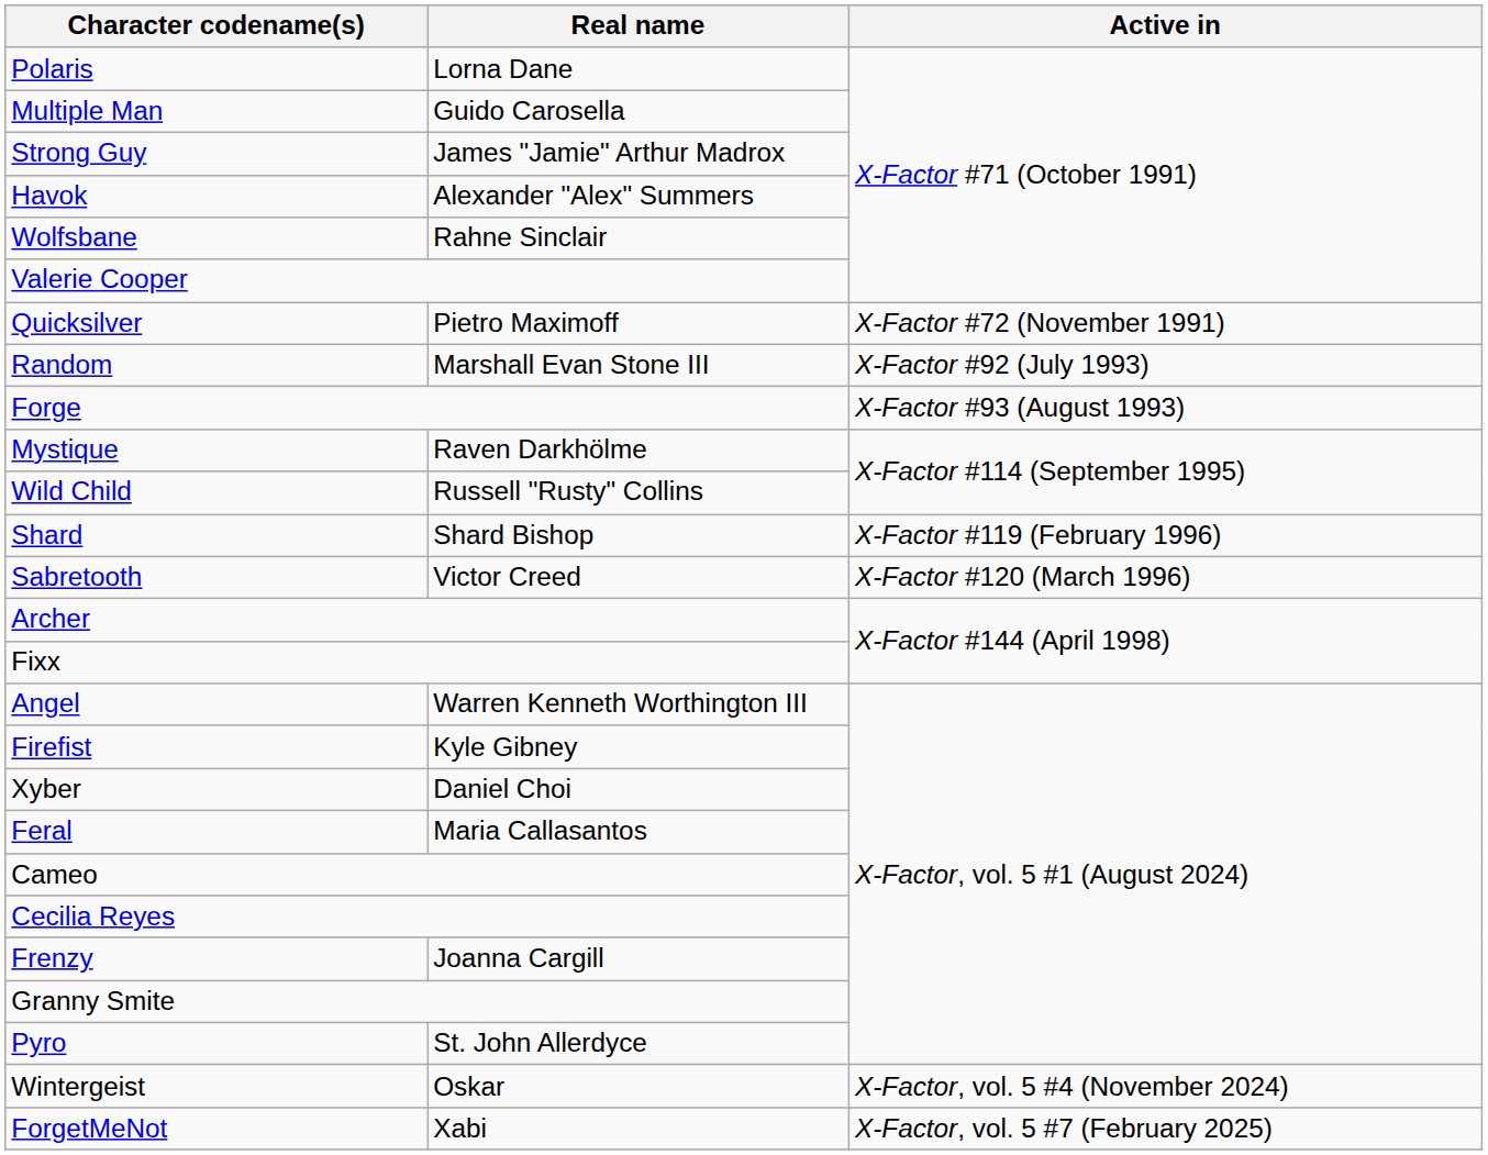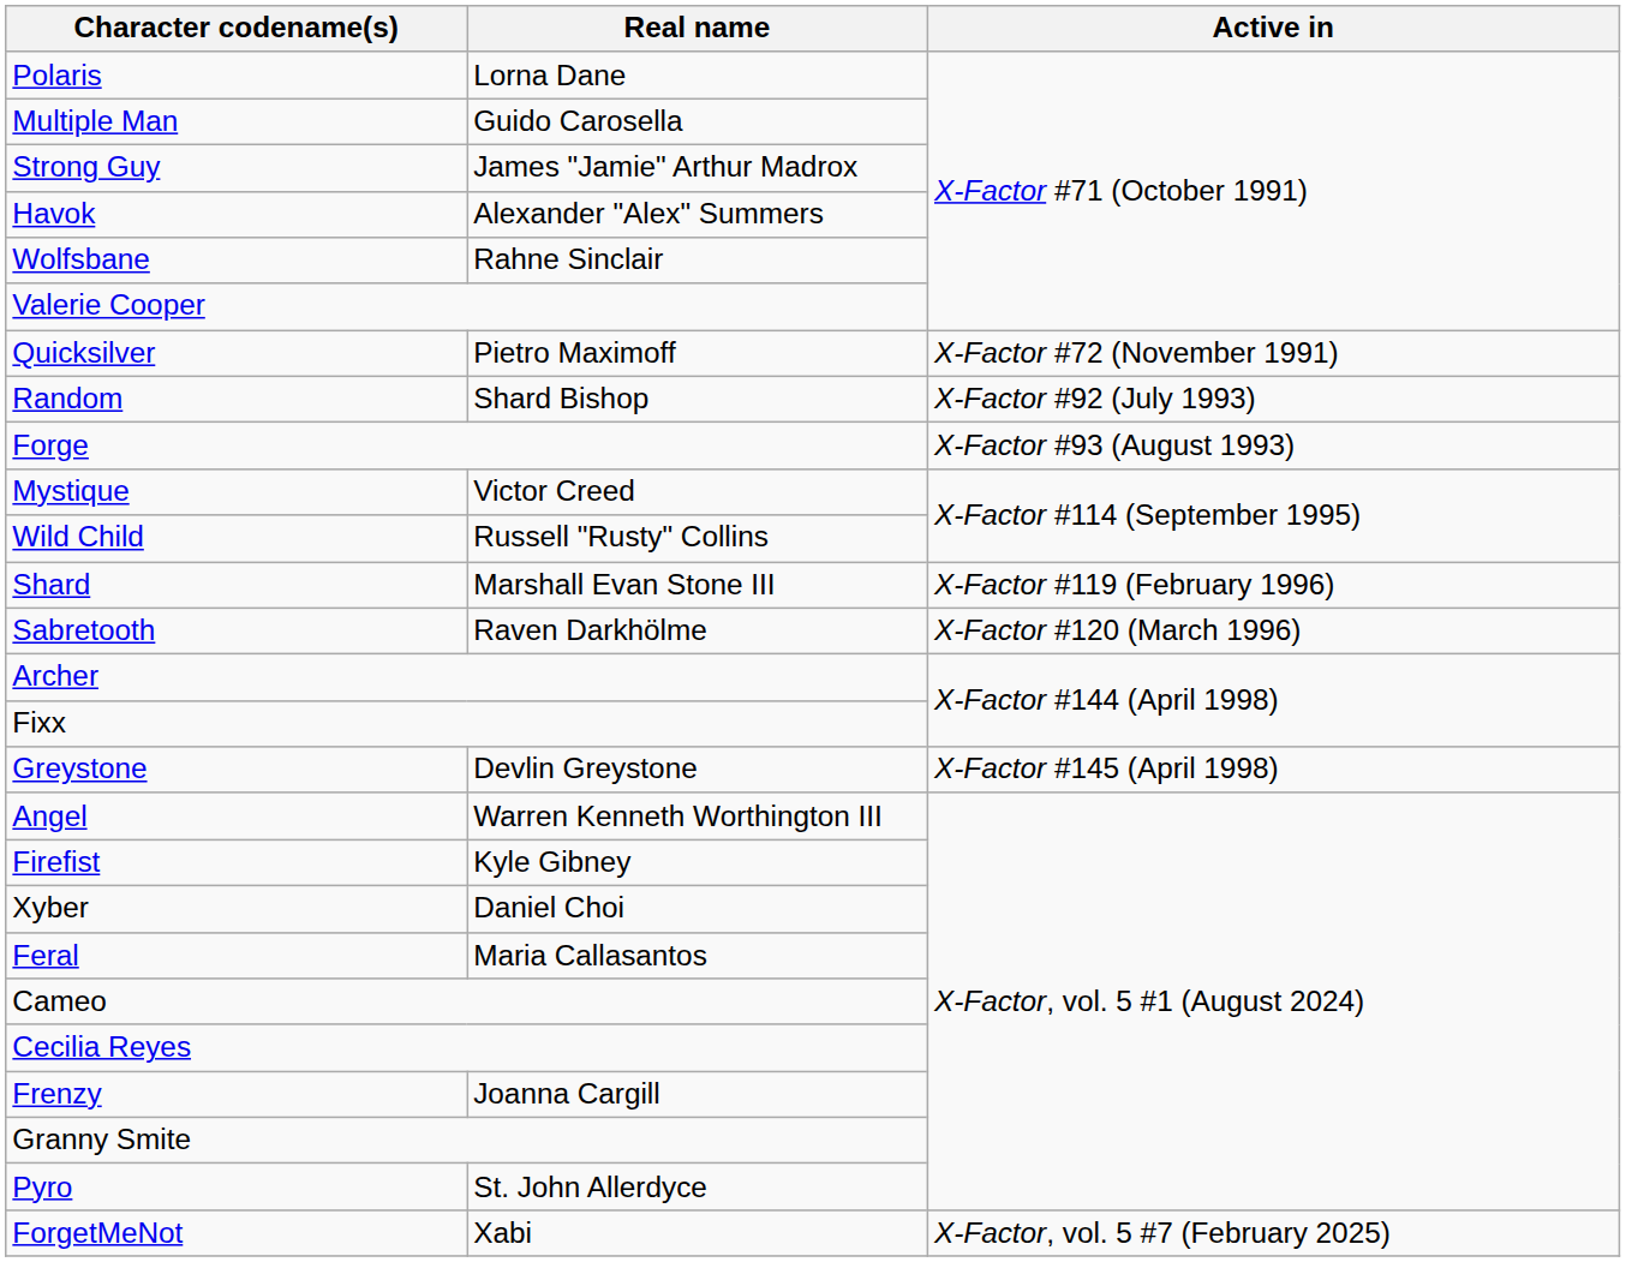Random | Real name: Marshall Evan Stone III -> Shard Bishop
Mystique | Real name: Raven Darkhölme -> Victor Creed
Shard | Real name: Shard Bishop -> Marshall Evan Stone III
Sabretooth | Real name: Victor Creed -> Raven Darkhölme
+ row: Greystone | Devlin Greystone | X-Factor #145 (April 1998)
- row: Wintergeist | Oskar | X-Factor, vol. 5 #4 (November 2024)
